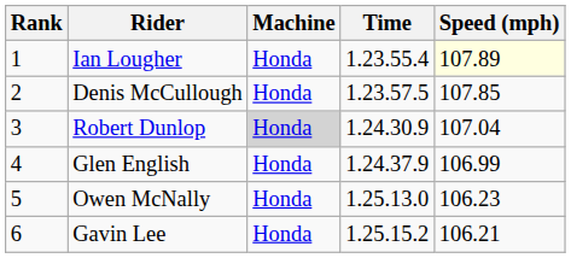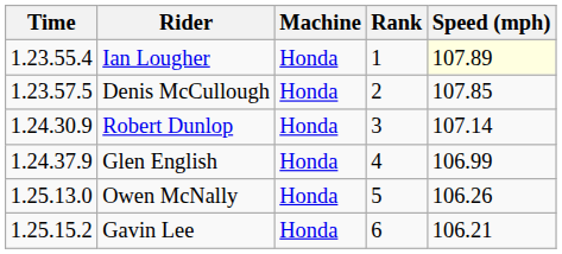columns swapped: Rank <-> Time
Robert Dunlop | Machine: lightgrey background -> no background
Robert Dunlop | Speed (mph): 107.04 -> 107.14
Owen McNally | Speed (mph): 106.23 -> 106.26
